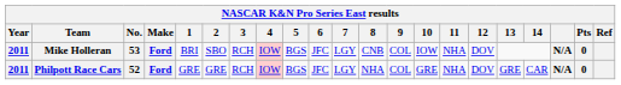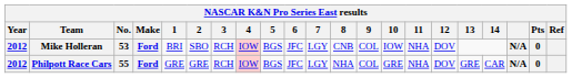Mike Holleran | Year: 2011 -> 2012
Philpott Race Cars | Year: 2011 -> 2012
Philpott Race Cars | No.: 52 -> 55
